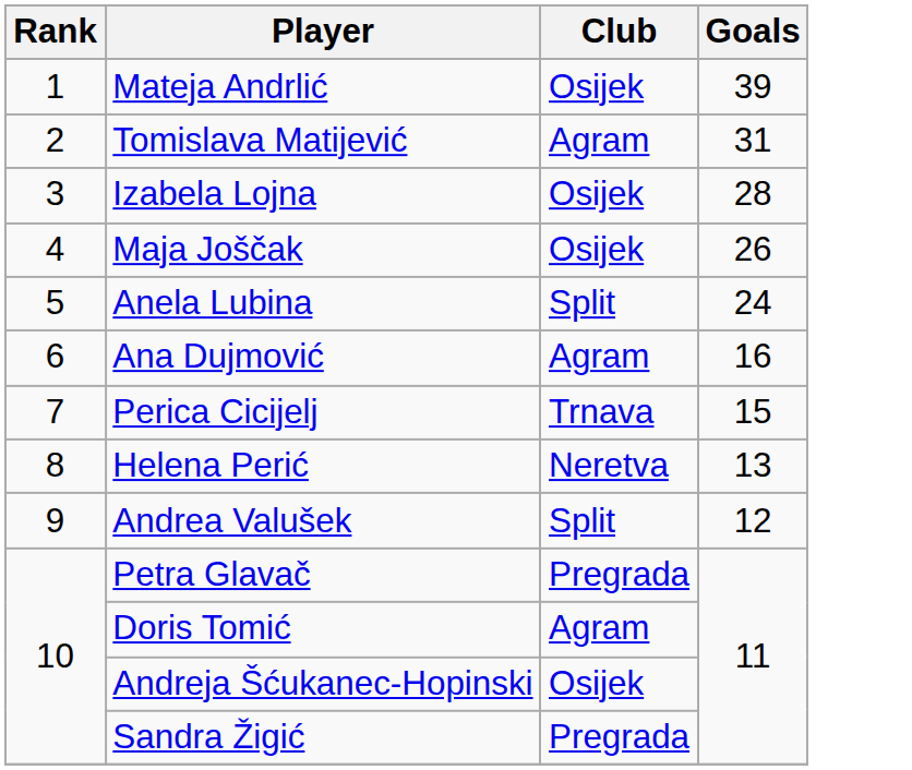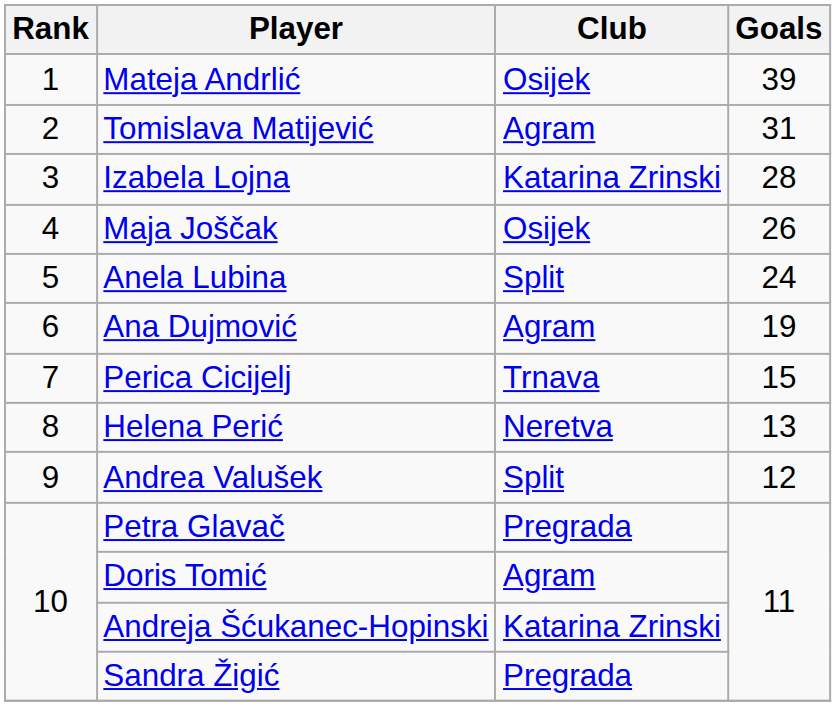Izabela Lojna | Club: Osijek -> Katarina Zrinski
Ana Dujmović | Goals: 16 -> 19
Andreja Šćukanec-Hopinski | Club: Osijek -> Katarina Zrinski
